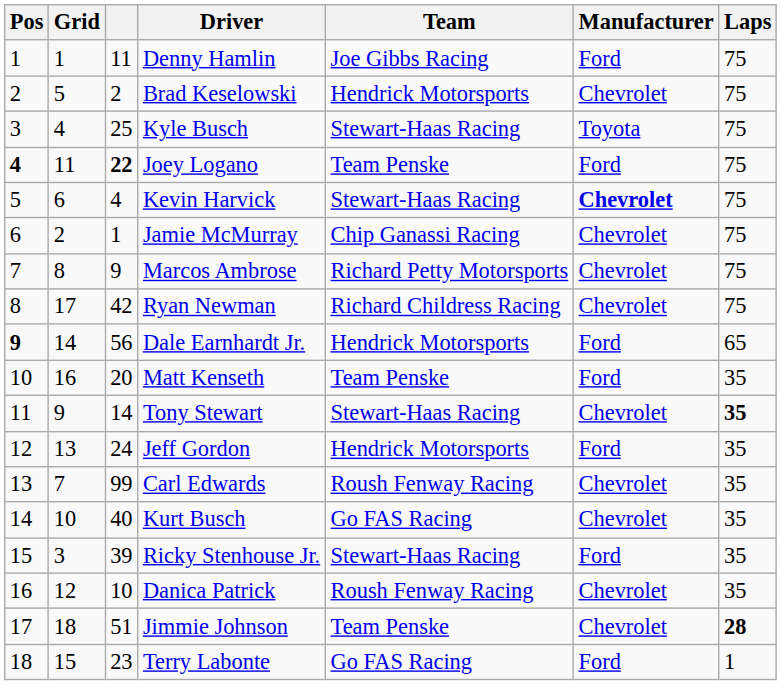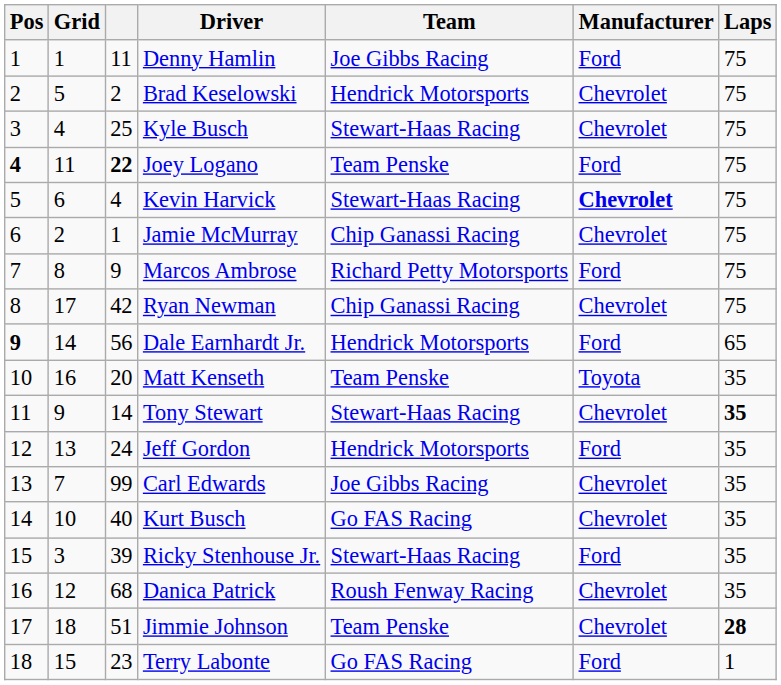Kyle Busch | Manufacturer: Toyota -> Chevrolet
Marcos Ambrose | Manufacturer: Chevrolet -> Ford
Ryan Newman | Team: Richard Childress Racing -> Chip Ganassi Racing
Matt Kenseth | Manufacturer: Ford -> Toyota
Carl Edwards | Team: Roush Fenway Racing -> Joe Gibbs Racing
Danica Patrick | column 3: 10 -> 68
